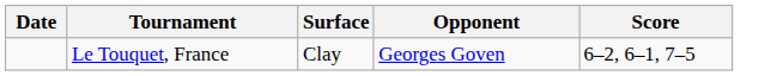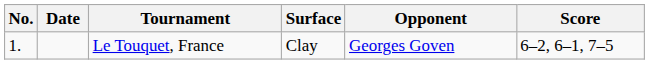+ column: No. | 1.
